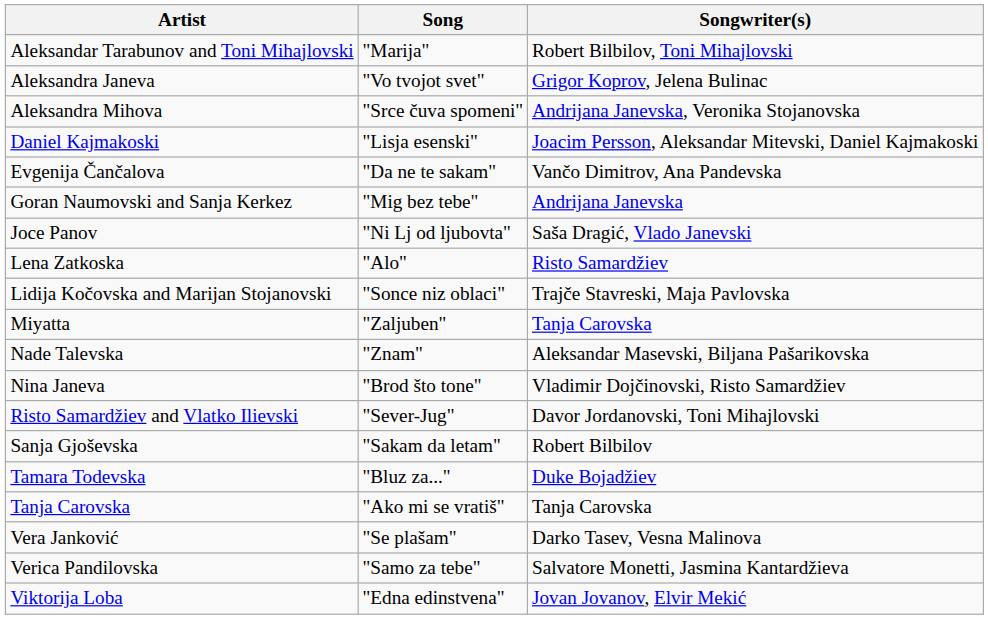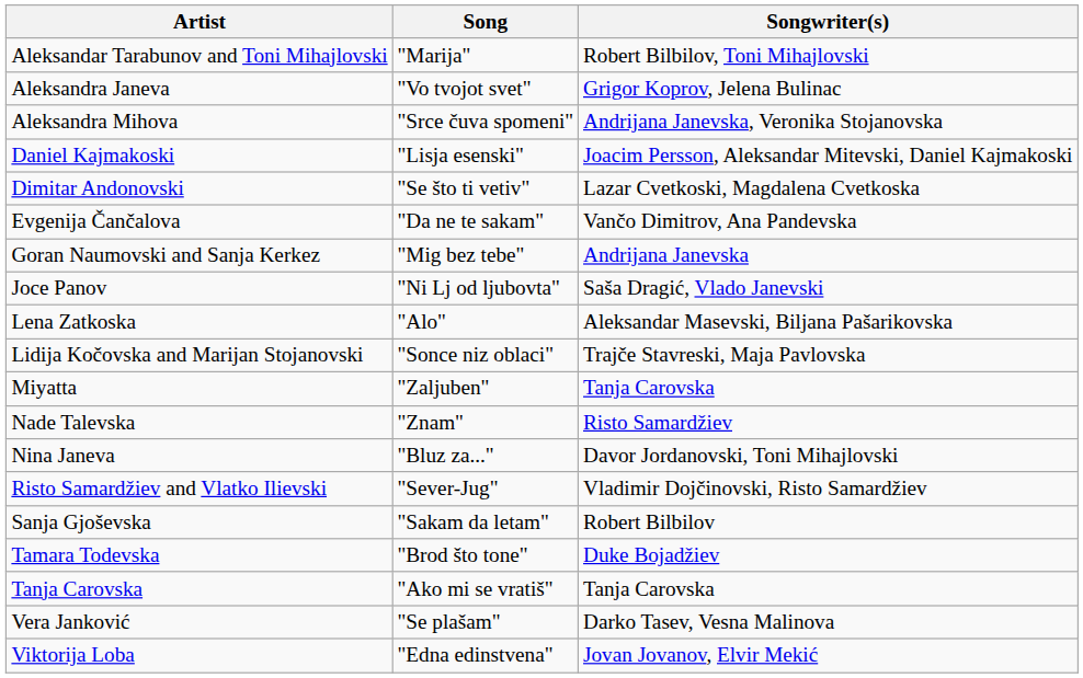+ row: Dimitar Andonovski | "Se što ti vetiv" | Lazar Cvetkoski, Magdalena Cvetkoska
Lena Zatkoska | Songwriter(s): Risto Samardžiev -> Aleksandar Masevski, Biljana Pašarikovska
Nade Talevska | Songwriter(s): Aleksandar Masevski, Biljana Pašarikovska -> Risto Samardžiev
Nina Janeva | Song: "Brod što tone" -> "Bluz za..."
Nina Janeva | Songwriter(s): Vladimir Dojčinovski, Risto Samardžiev -> Davor Jordanovski, Toni Mihajlovski
Risto Samardžiev and Vlatko Ilievski | Songwriter(s): Davor Jordanovski, Toni Mihajlovski -> Vladimir Dojčinovski, Risto Samardžiev
Tamara Todevska | Song: "Bluz za..." -> "Brod što tone"
- row: Verica Pandilovska | "Samo za tebe" | Salvatore Monetti, Jasmina Kantardžieva
